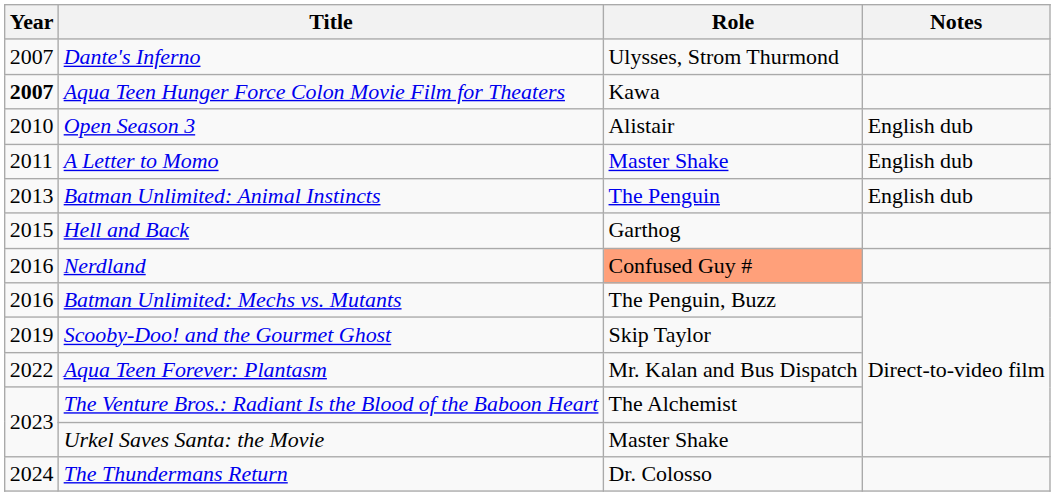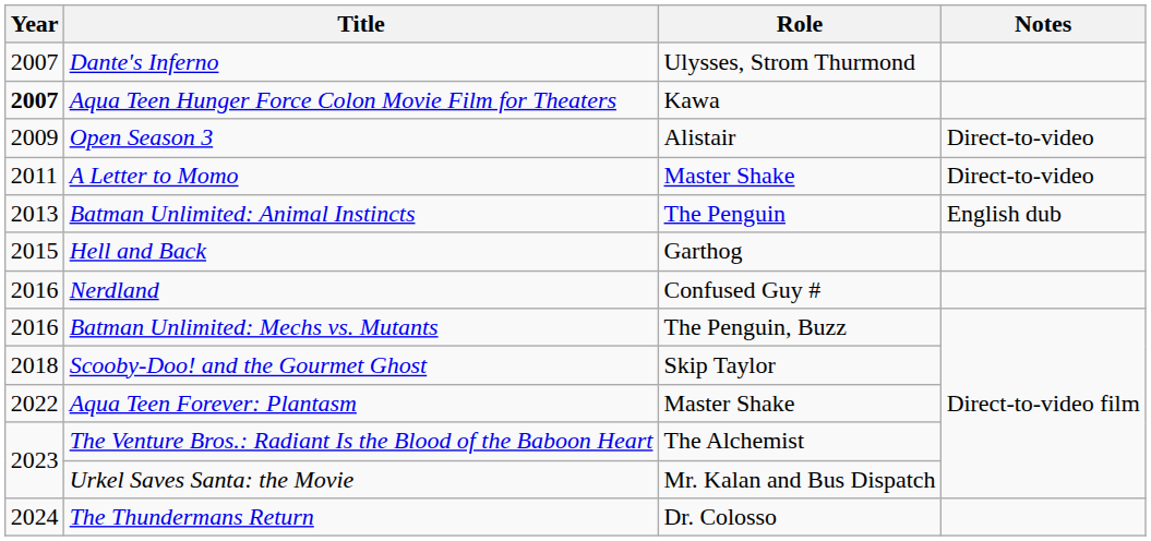Open Season 3 | Year: 2010 -> 2009
Open Season 3 | Notes: English dub -> Direct-to-video
A Letter to Momo | Notes: English dub -> Direct-to-video
Nerdland | Role: lightsalmon background -> no background
Scooby-Doo! and the Gourmet Ghost | Year: 2019 -> 2018
Aqua Teen Forever: Plantasm | Role: Mr. Kalan and Bus Dispatch -> Master Shake
Urkel Saves Santa: the Movie | Role: Master Shake -> Mr. Kalan and Bus Dispatch
